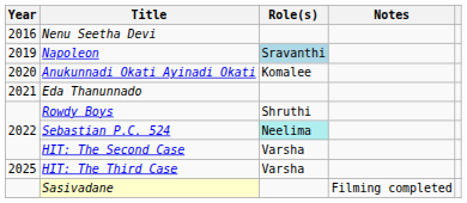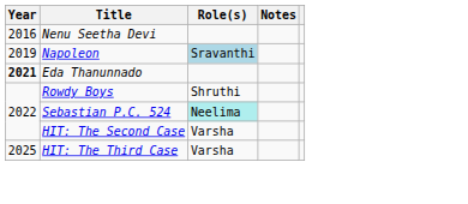- row: 2020 | Anukunnadi Okati Ayinadi Okati | Komalee
Eda Thanunnado | Year: normal -> bold
- row: Sasivadane | Filming completed
